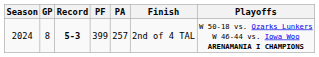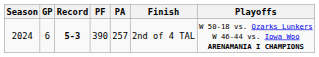2024 | GP: 8 -> 6
2024 | PF: 399 -> 390
